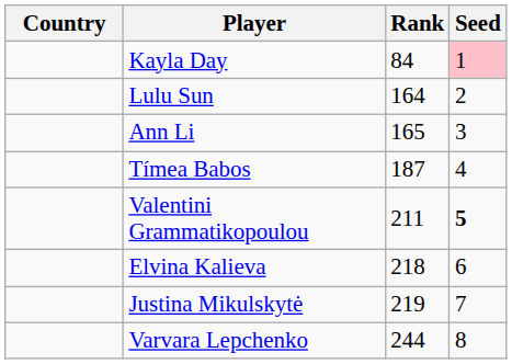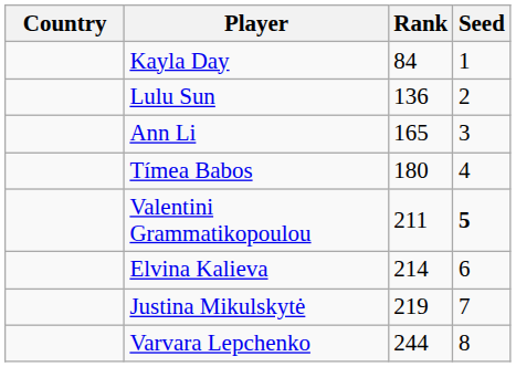Kayla Day | Seed: pink background -> no background
Lulu Sun | Rank: 164 -> 136
Tímea Babos | Rank: 187 -> 180
Elvina Kalieva | Rank: 218 -> 214
